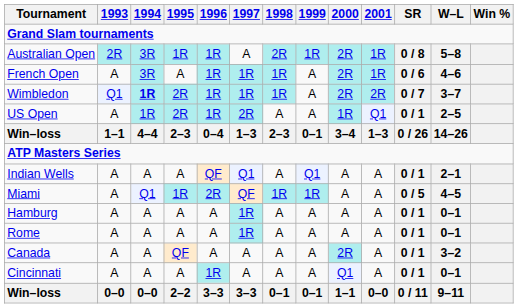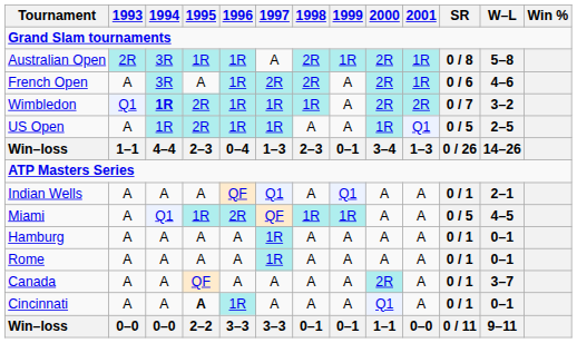French Open | 1997: 1R -> 2R
French Open | 1998: 1R -> 2R
Wimbledon | W–L: 3–7 -> 3–2
US Open | 1997: 2R -> 1R
US Open | SR: 0 / 1 -> 0 / 5
Canada | W–L: 3–2 -> 3–7
Cincinnati | 1995: normal -> bold
